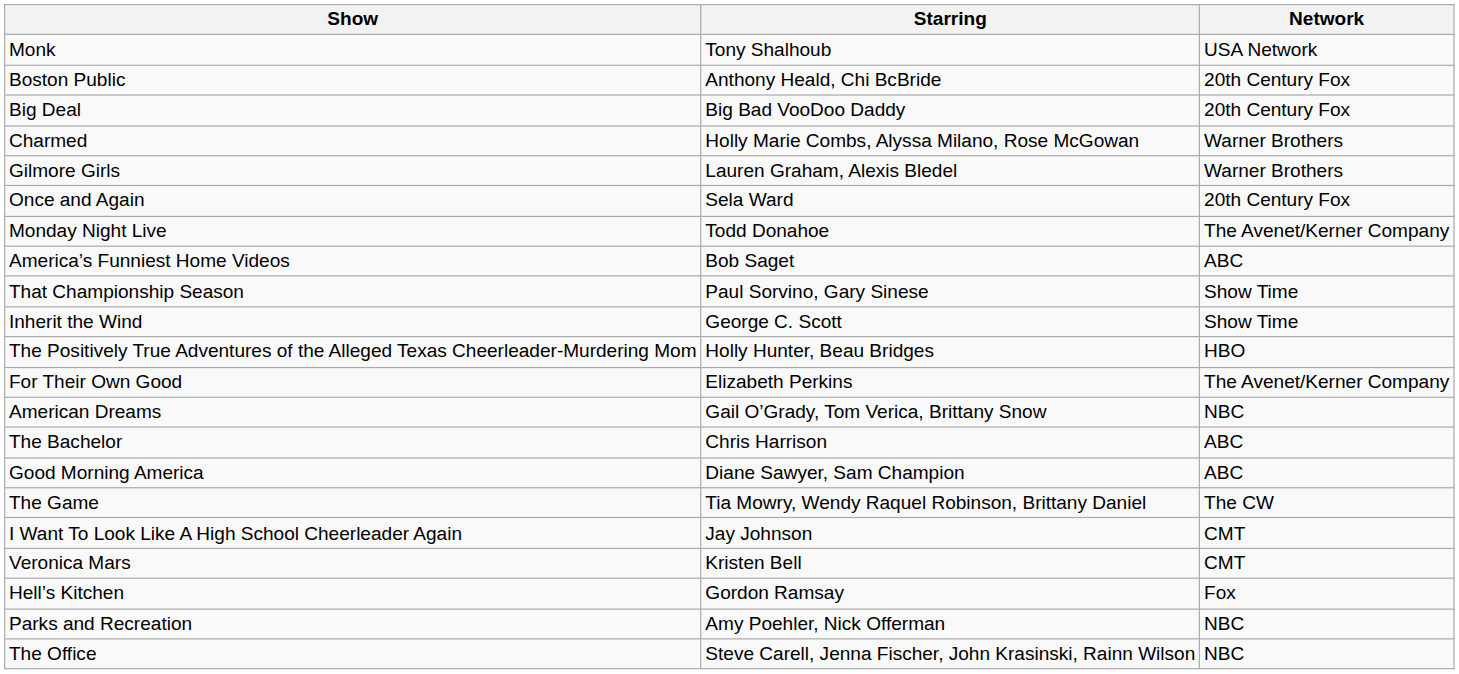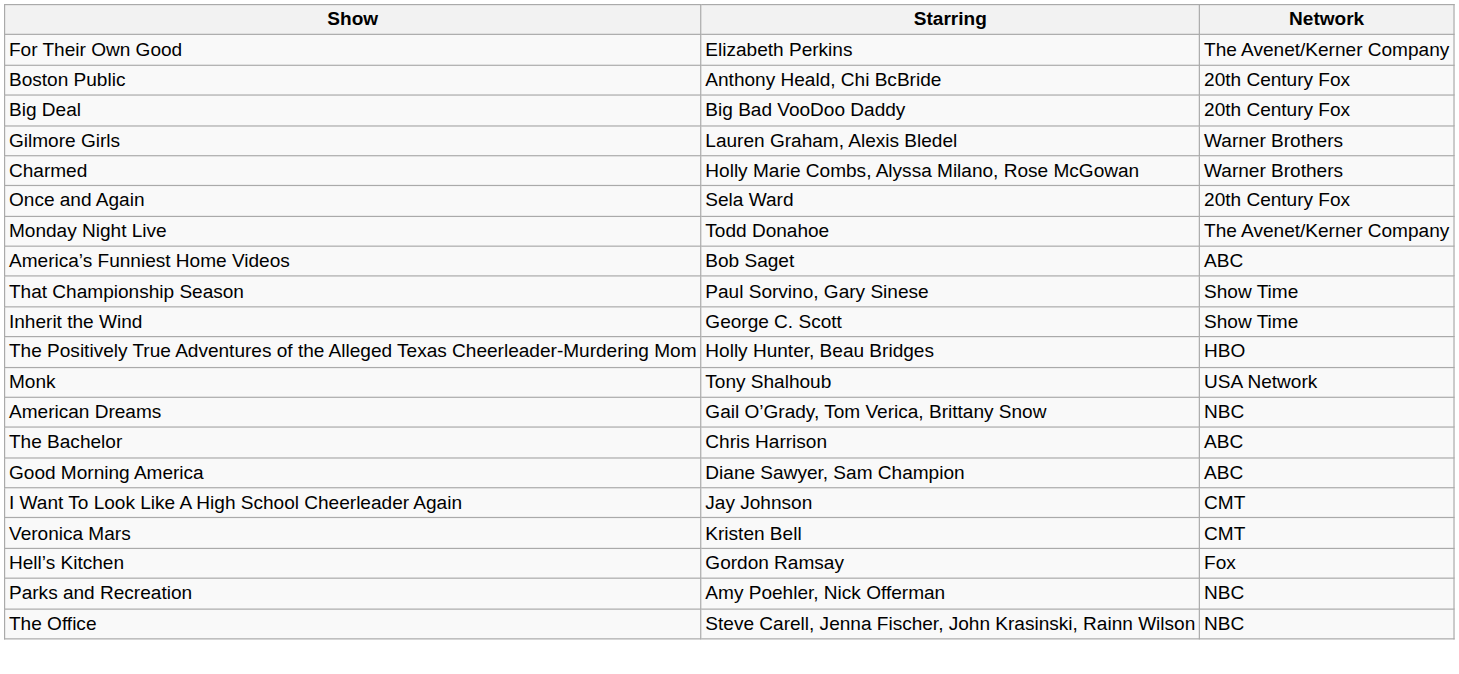rows swapped: Monk <-> For Their Own Good
rows swapped: Charmed <-> Gilmore Girls
- row: The Game | Tia Mowry, Wendy Raquel Robinson, Brittany Daniel | The CW
